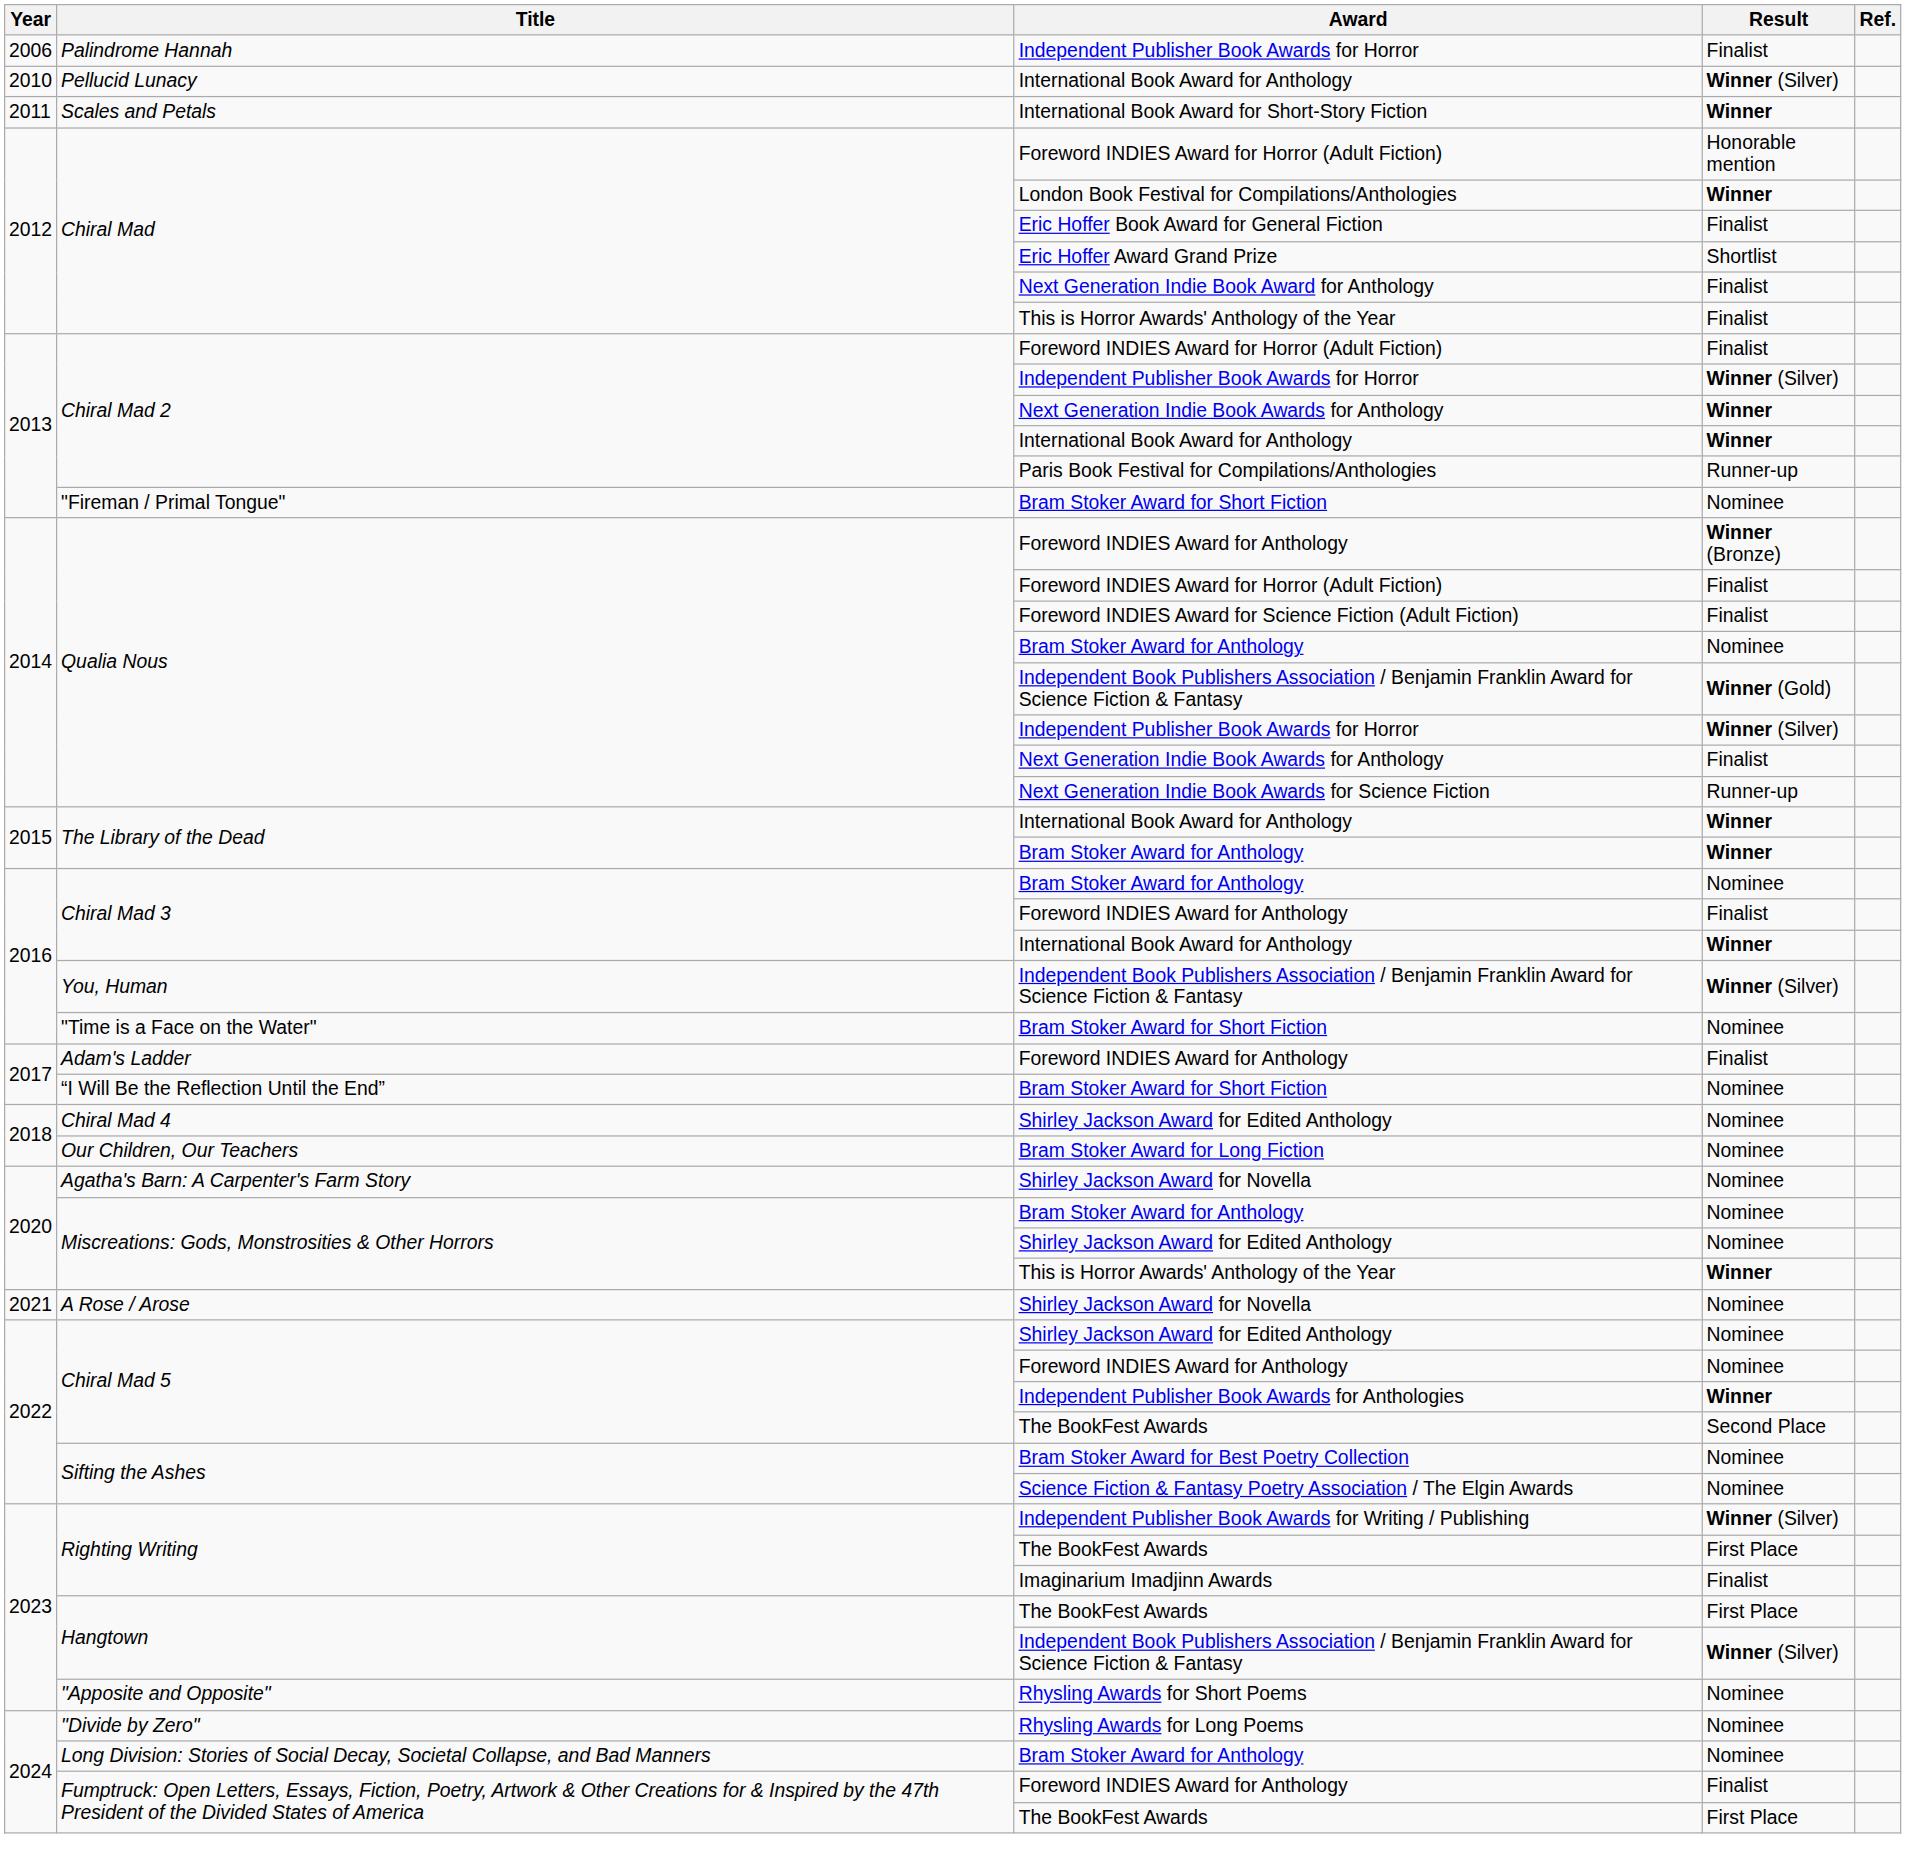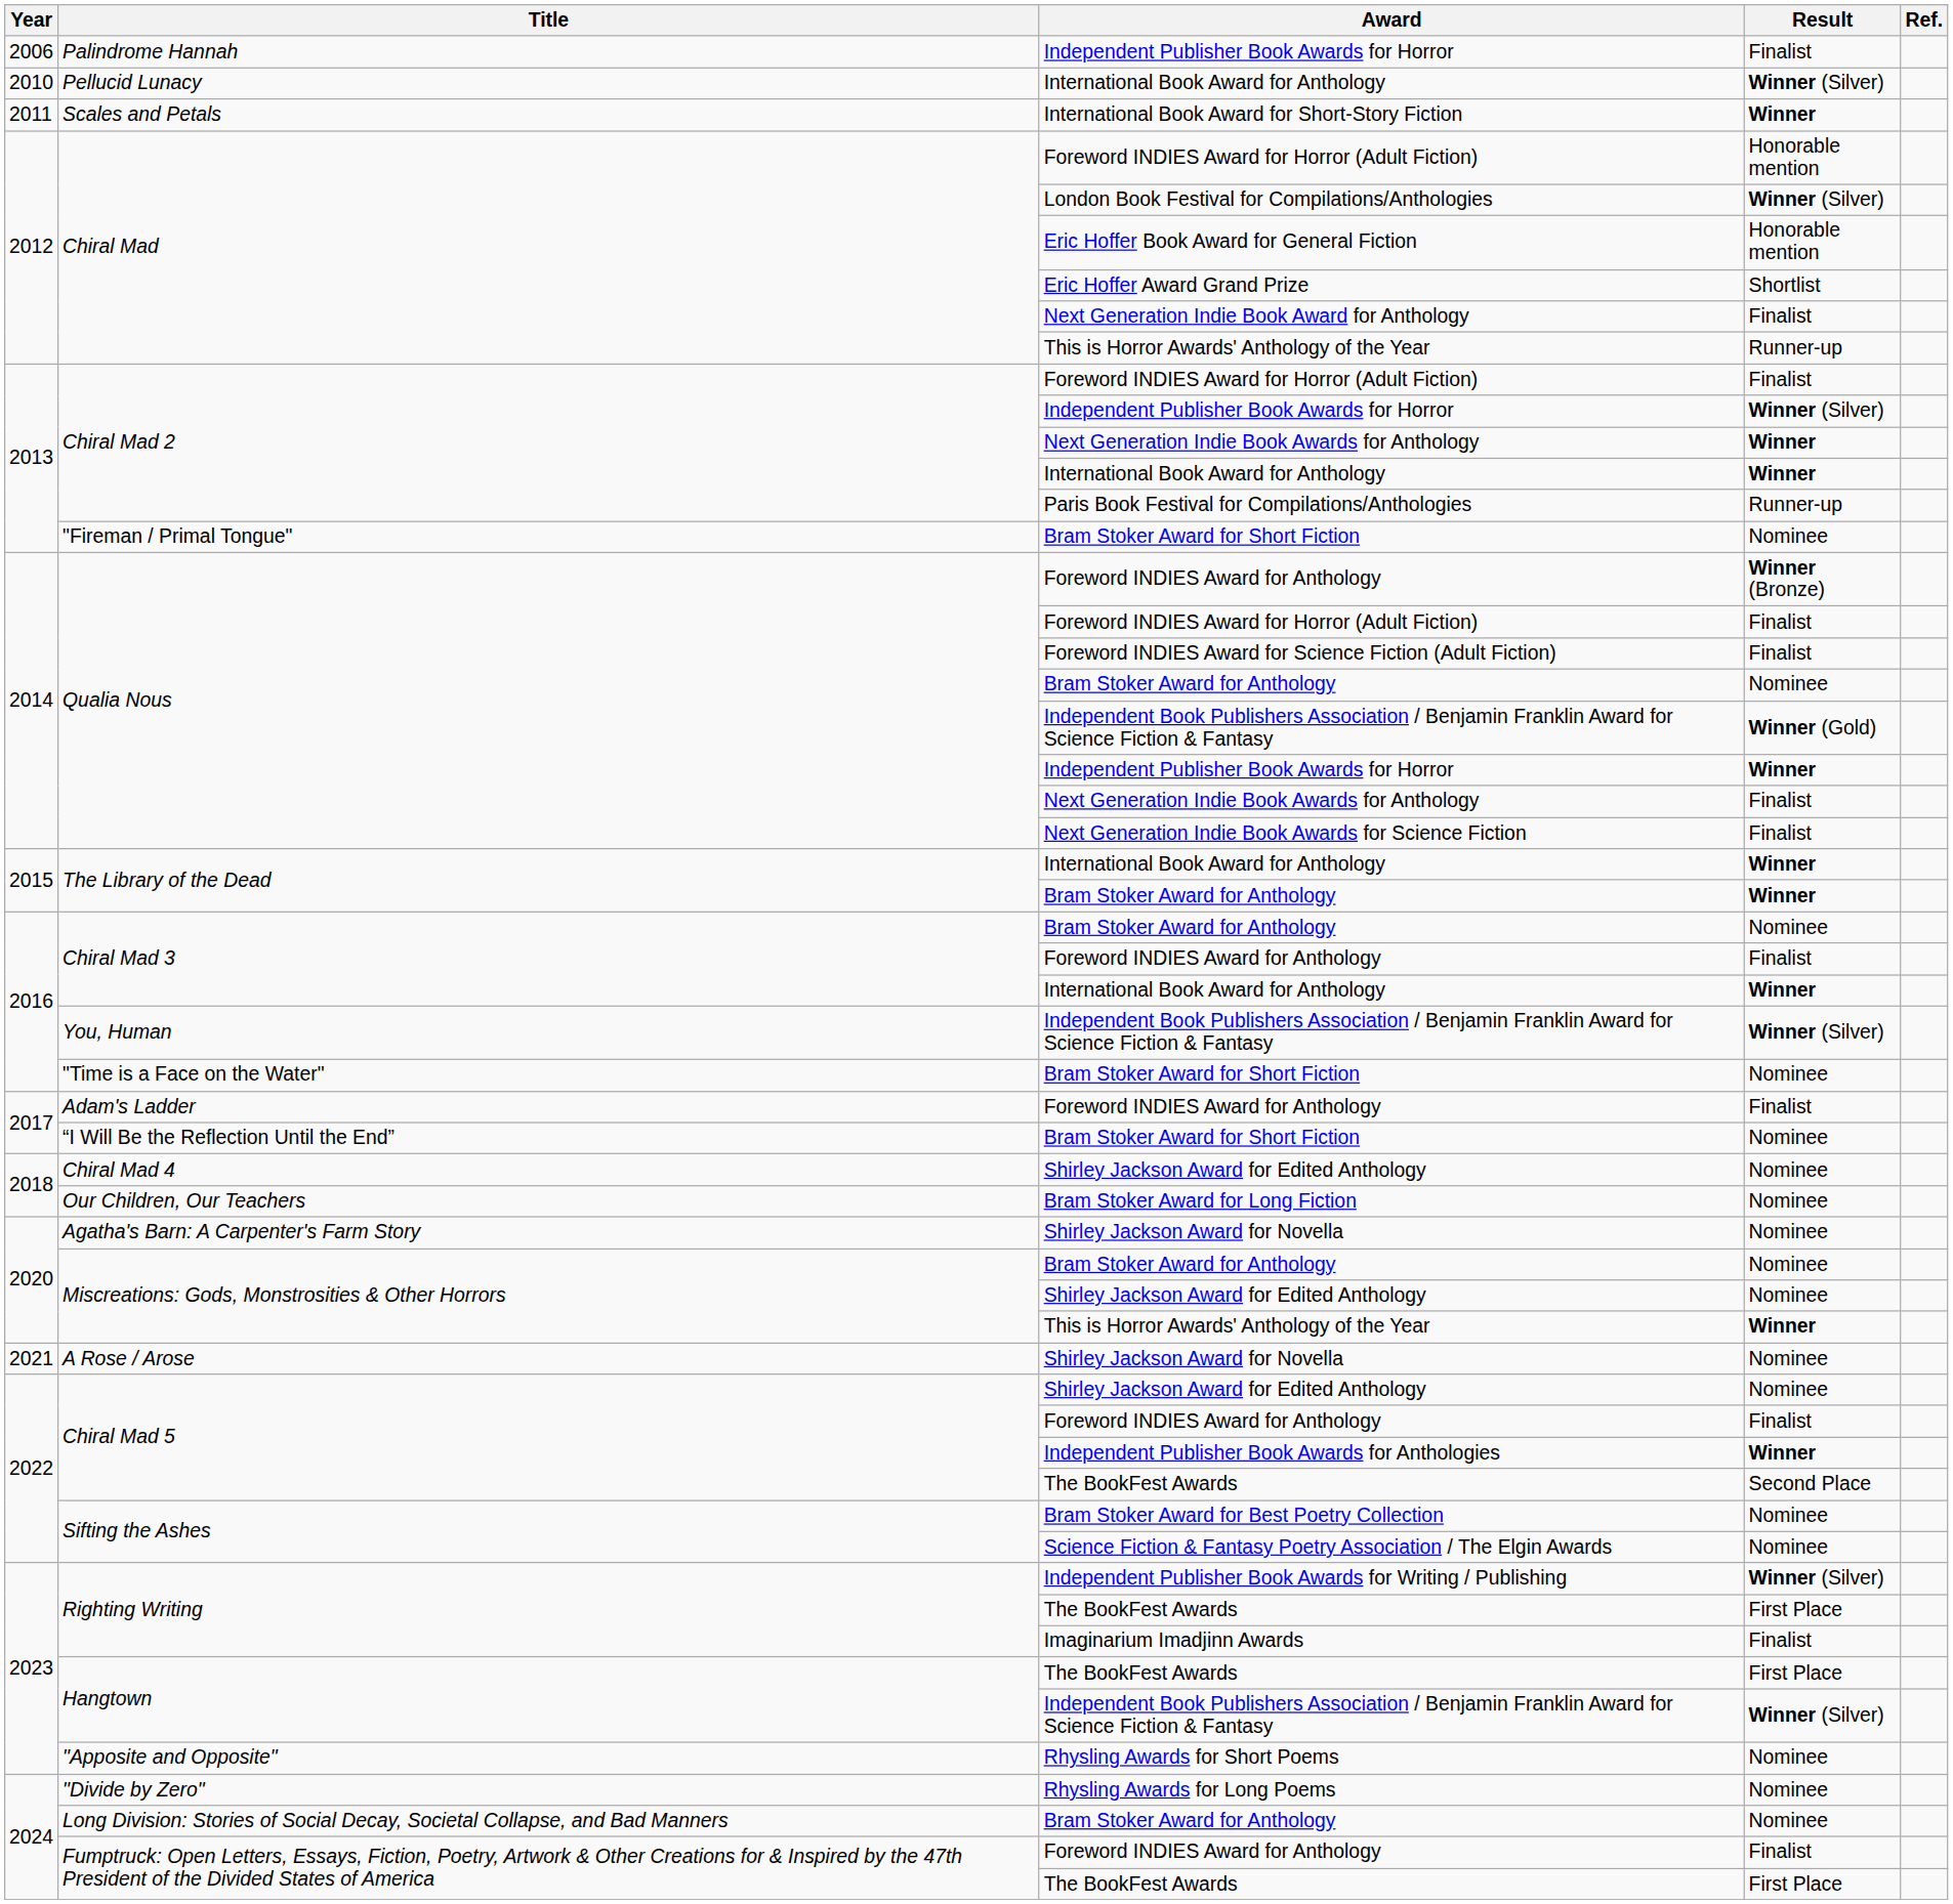London Book Festival for Compilations/Anthologies | Result: Winner -> Winner (Silver)
Eric Hoffer Book Award for General Fiction | Result: Finalist -> Honorable mention
Chiral Mad / This is Horror Awards' Anthology of the Year | Result: Finalist -> Runner-up
Qualia Nous / Independent Publisher Book Awards for Horror | Result: Winner (Silver) -> Winner
Next Generation Indie Book Awards for Science Fiction | Result: Runner-up -> Finalist
Chiral Mad 5 / Foreword INDIES Award for Anthology | Result: Nominee -> Finalist
